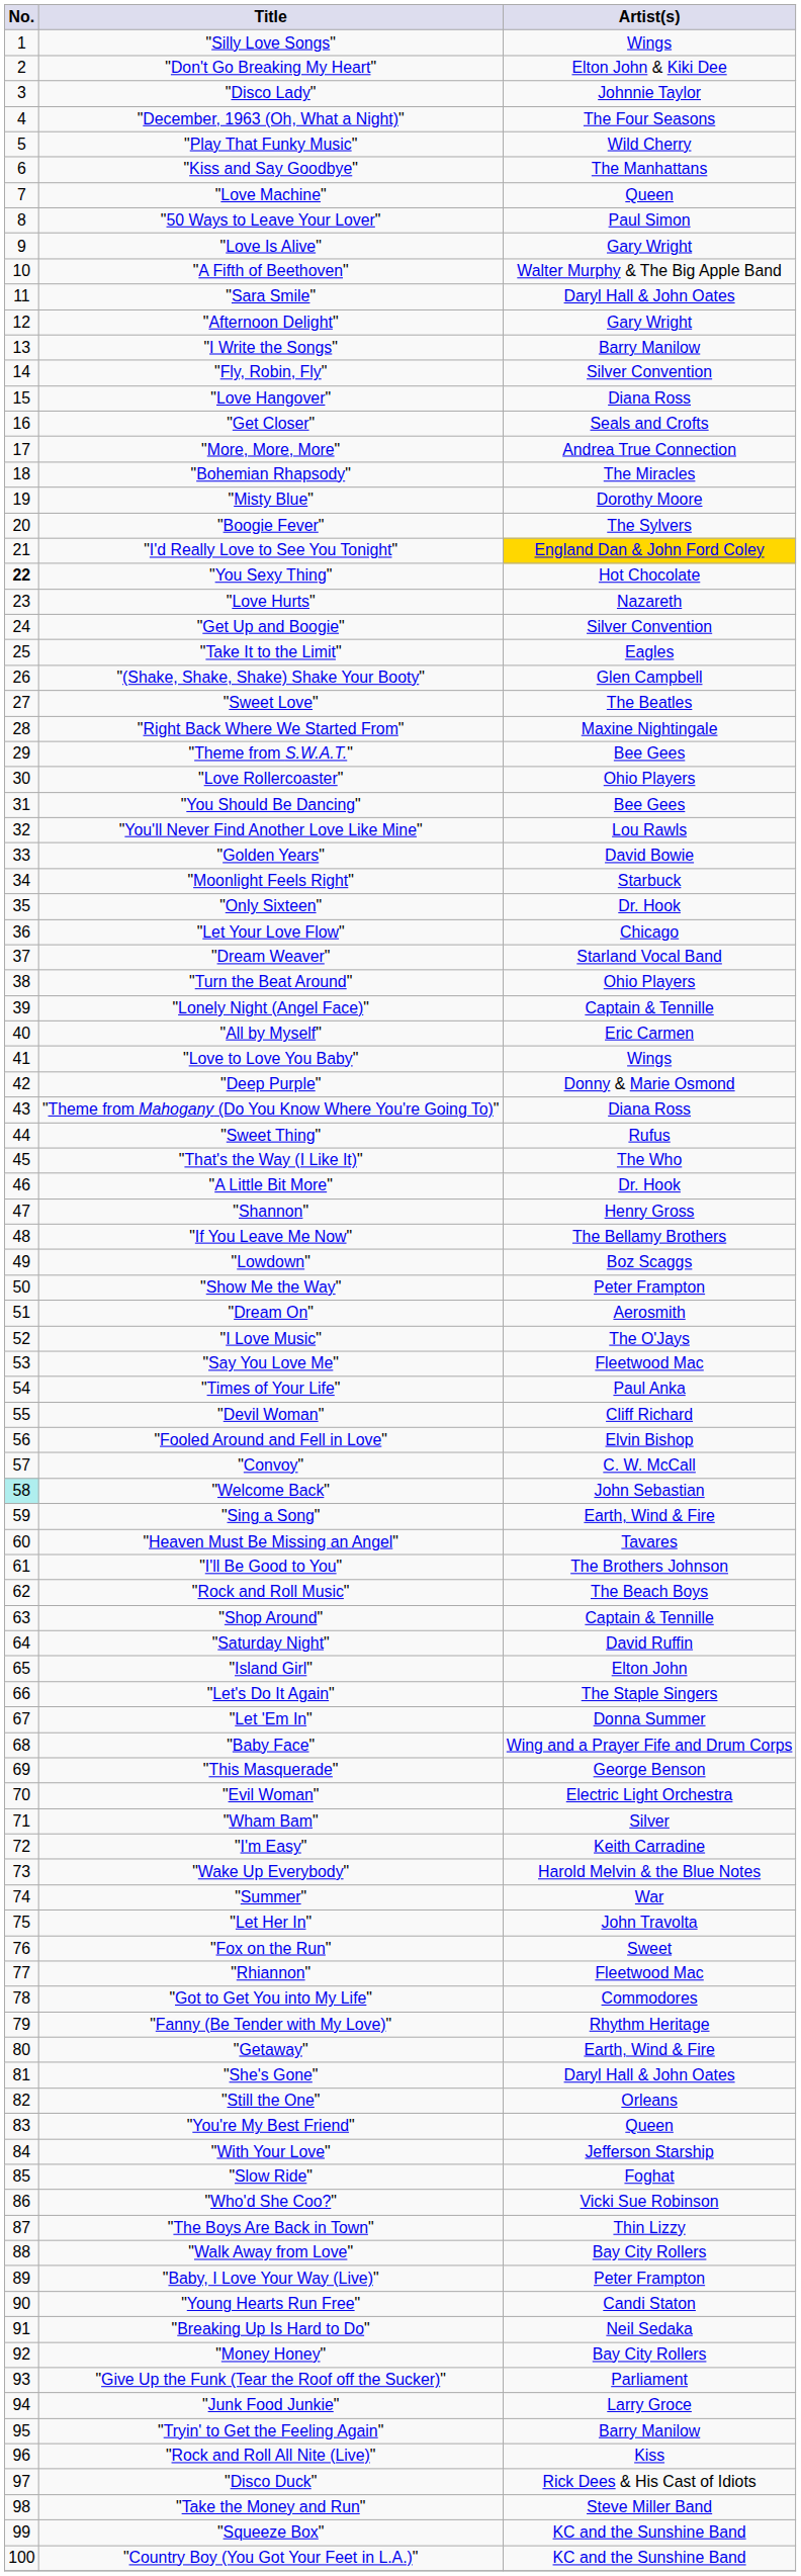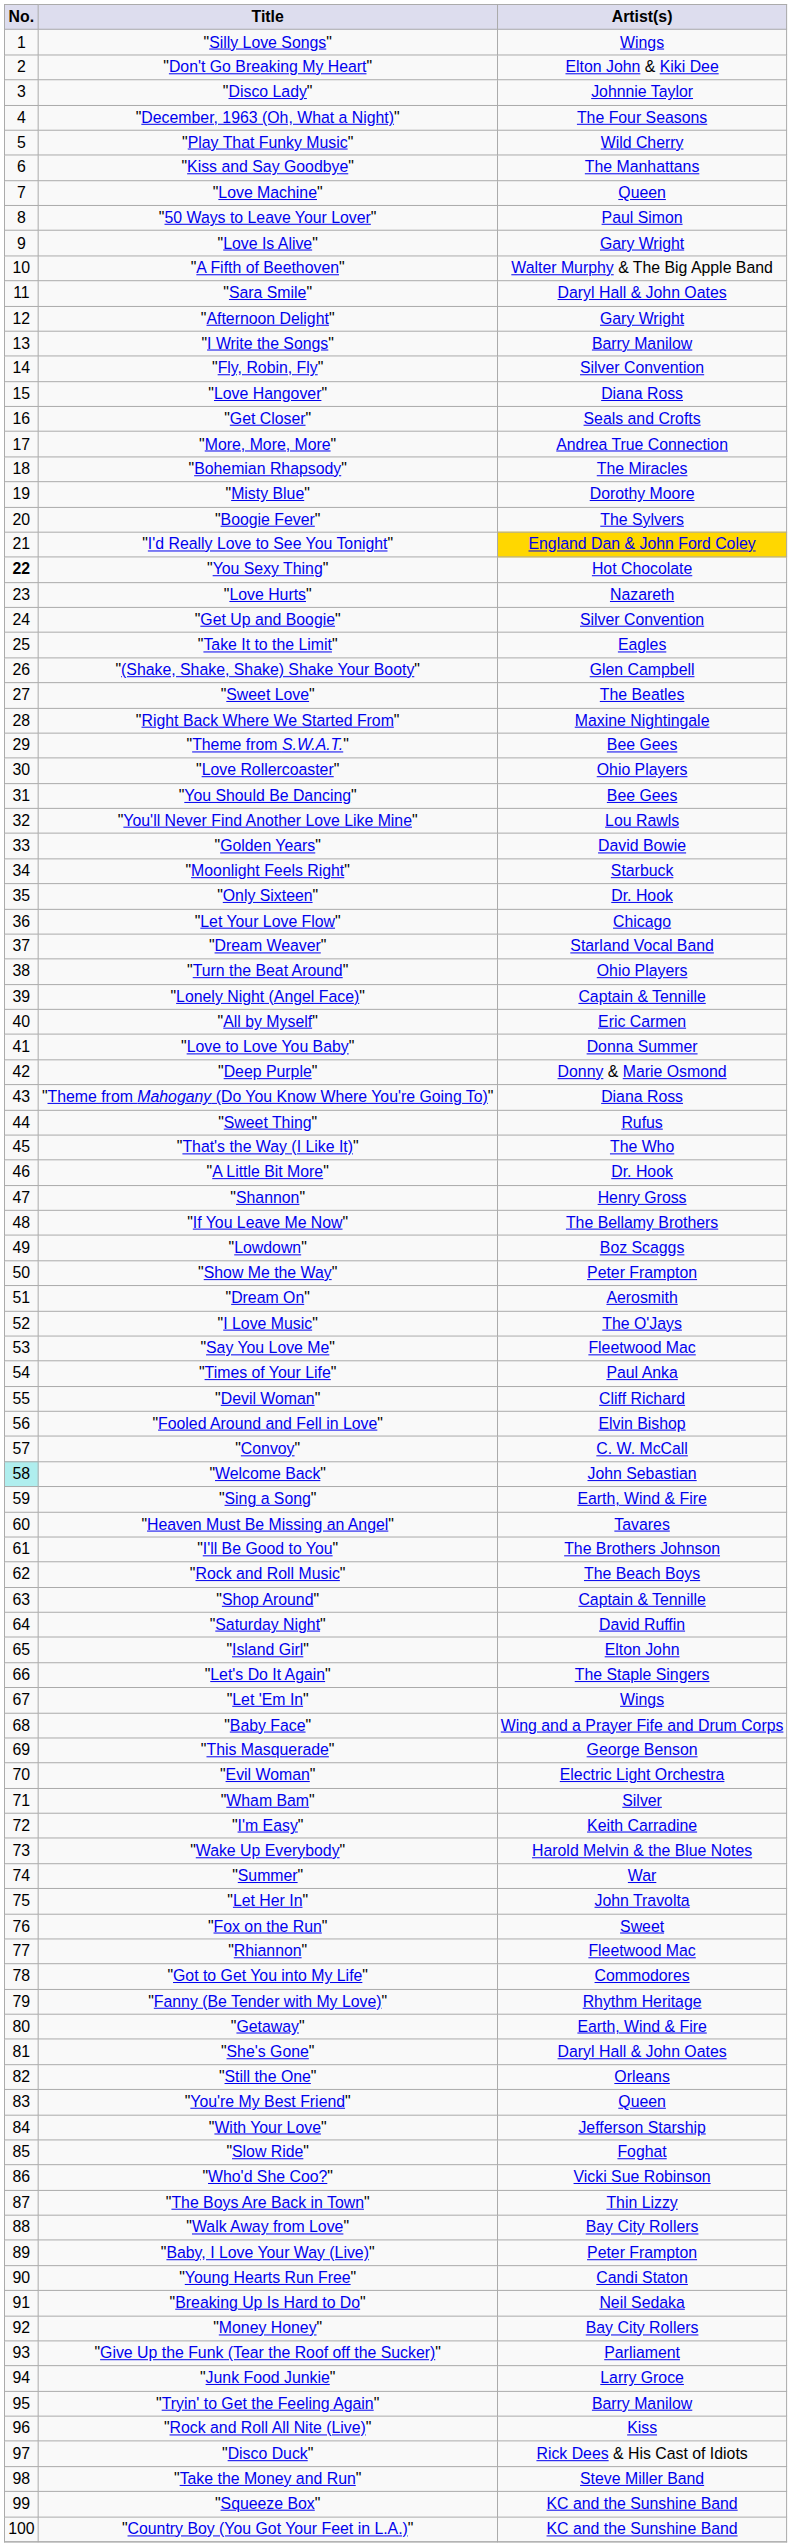"Love to Love You Baby" | Artist(s): Wings -> Donna Summer
"Let 'Em In" | Artist(s): Donna Summer -> Wings
